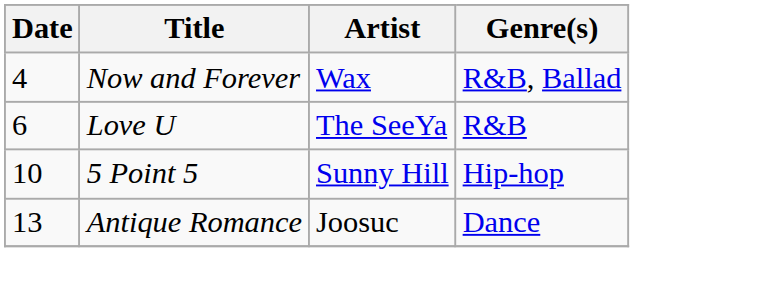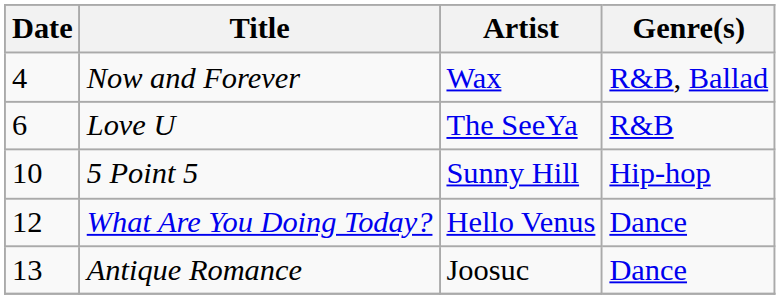+ row: 12 | What Are You Doing Today? | Hello Venus | Dance
